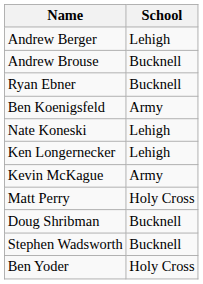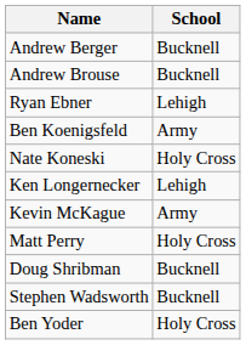Andrew Berger | School: Lehigh -> Bucknell
Ryan Ebner | School: Bucknell -> Lehigh
Nate Koneski | School: Lehigh -> Holy Cross
